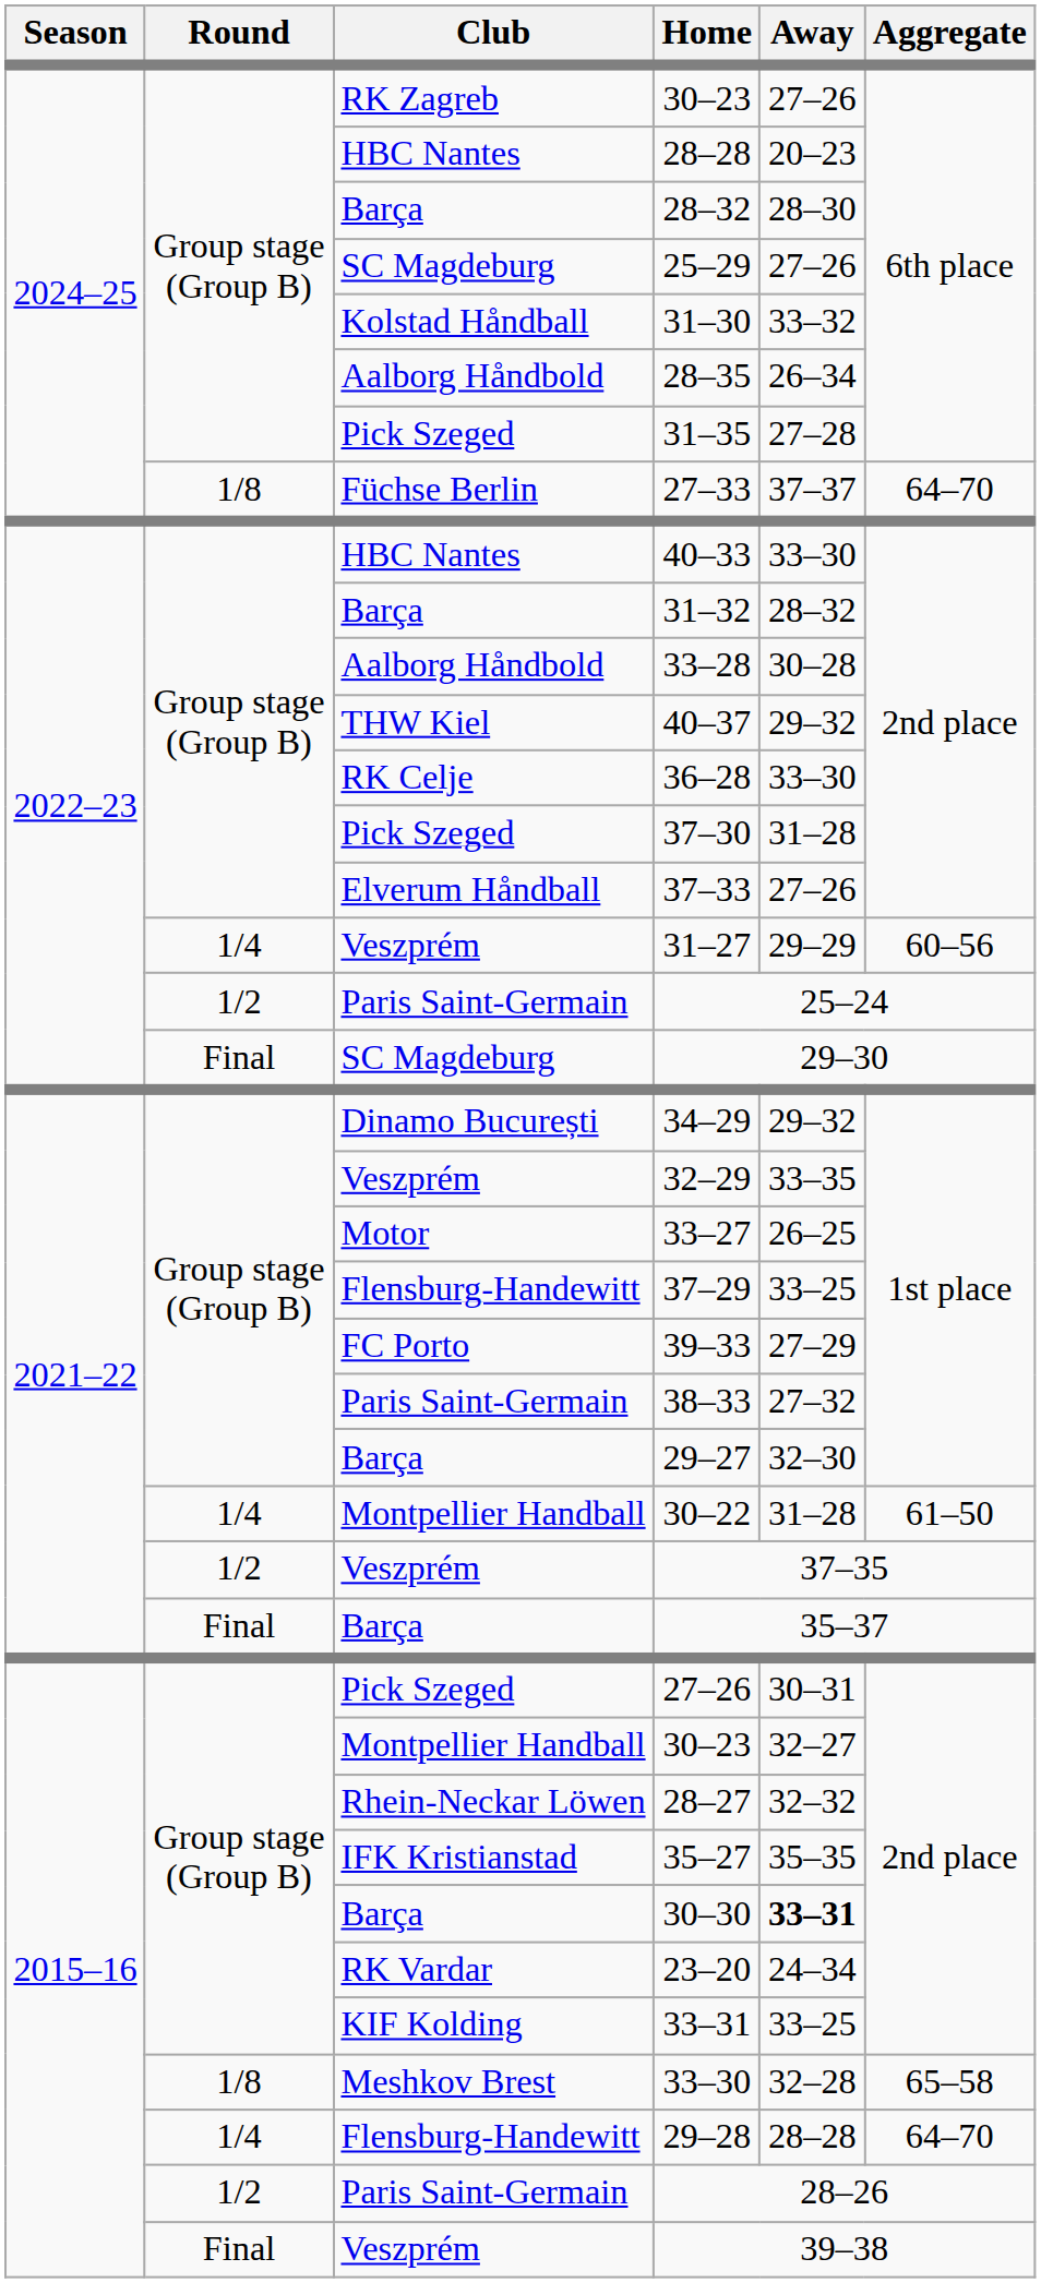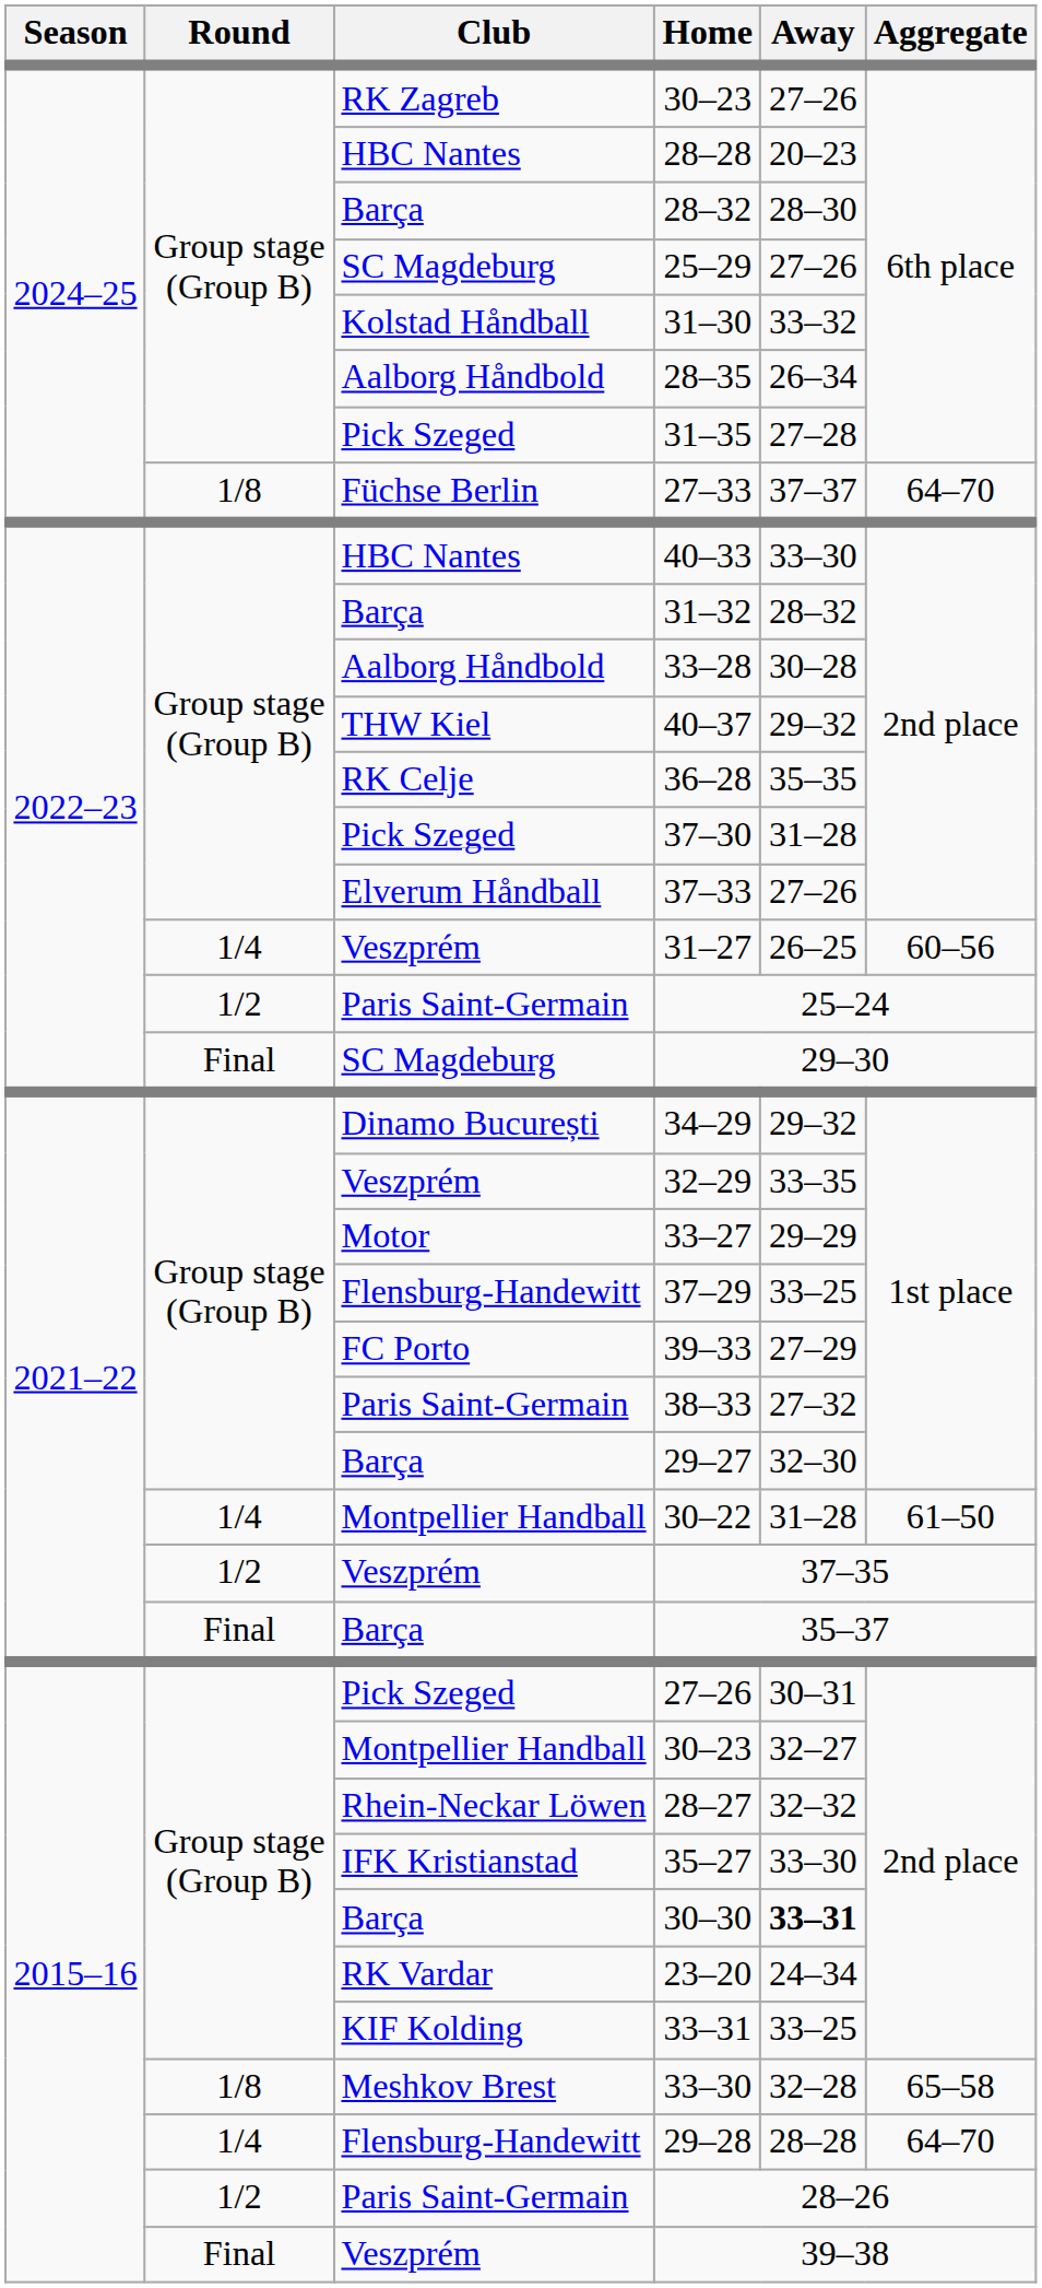36–28 | Away: 33–30 -> 35–35
31–27 | Away: 29–29 -> 26–25
33–27 | Away: 26–25 -> 29–29
35–27 | Away: 35–35 -> 33–30
